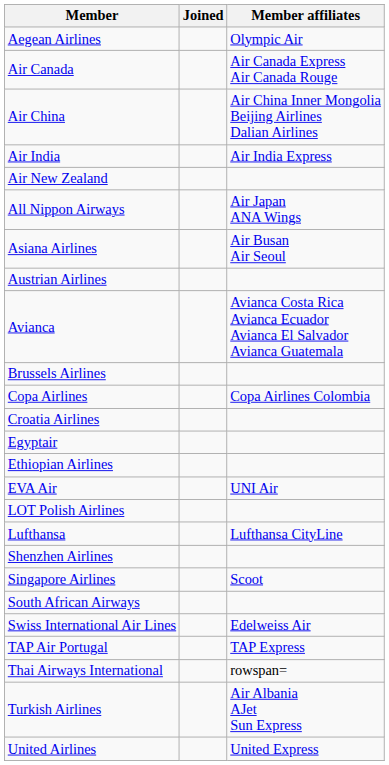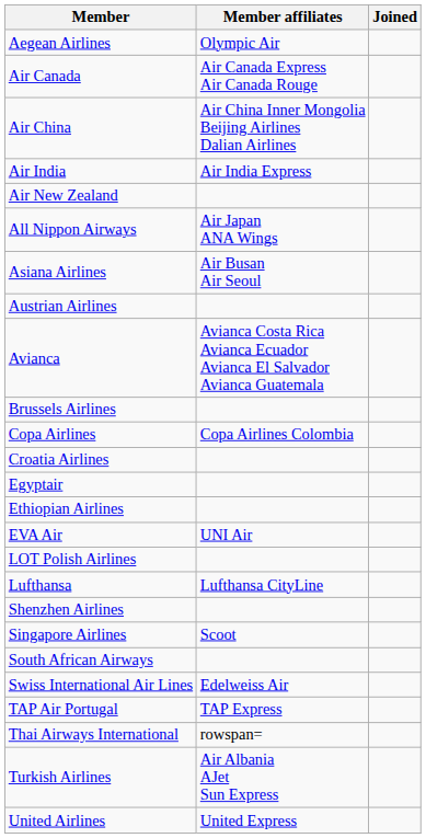columns swapped: Joined <-> Member affiliates
